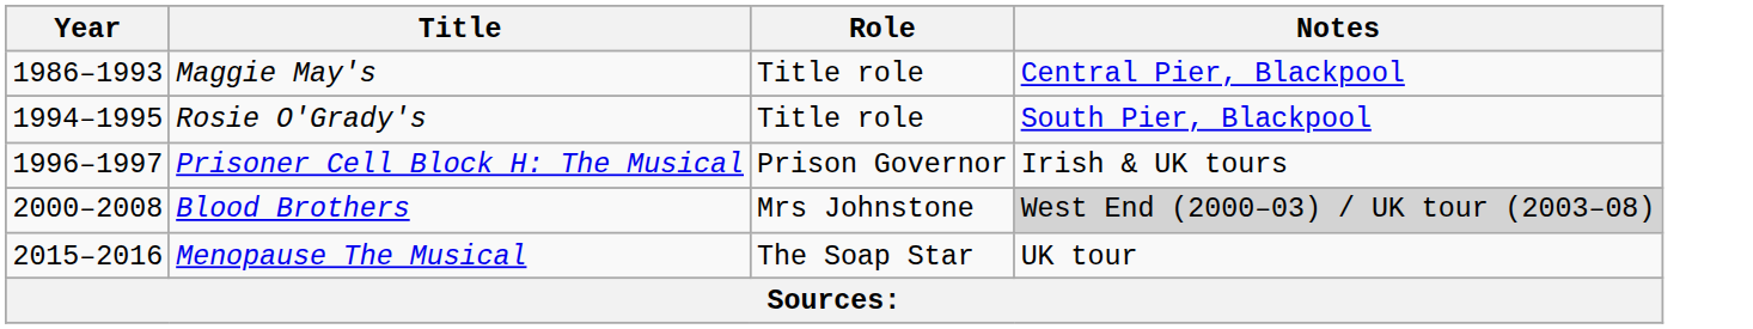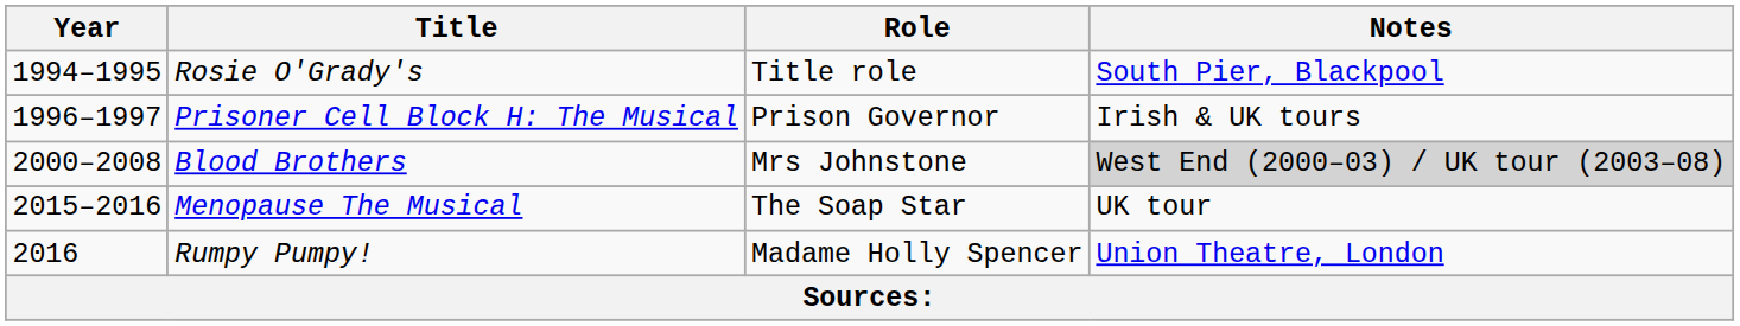- row: 1986–1993 | Maggie May's | Title role | Central Pier, Blackpool
+ row: 2016 | Rumpy Pumpy! | Madame Holly Spencer | Union Theatre, London
